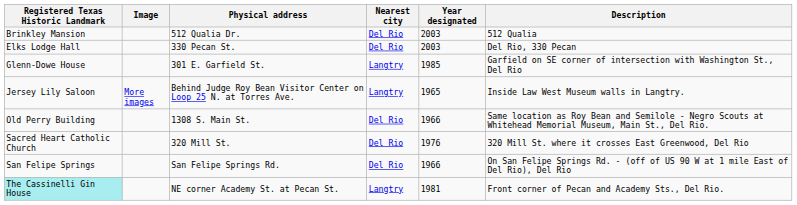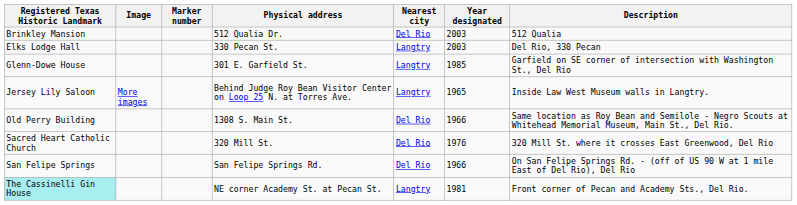+ column: Marker number
Elks Lodge Hall | Nearest city: Del Rio -> Langtry
